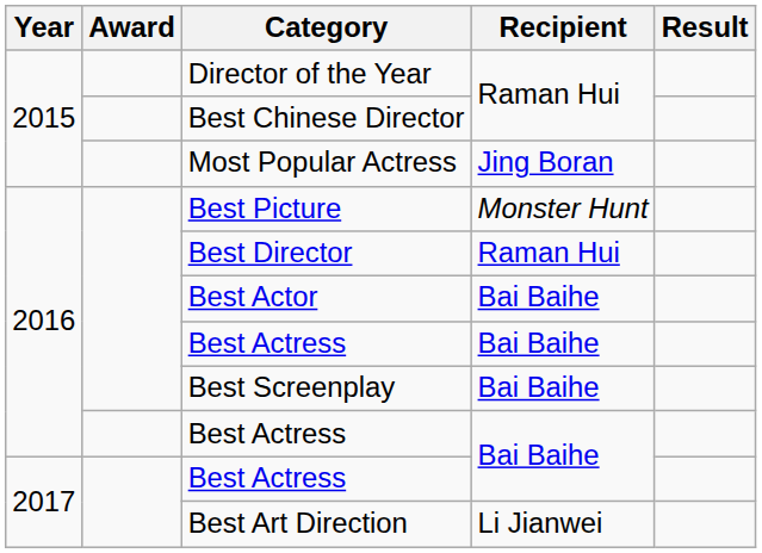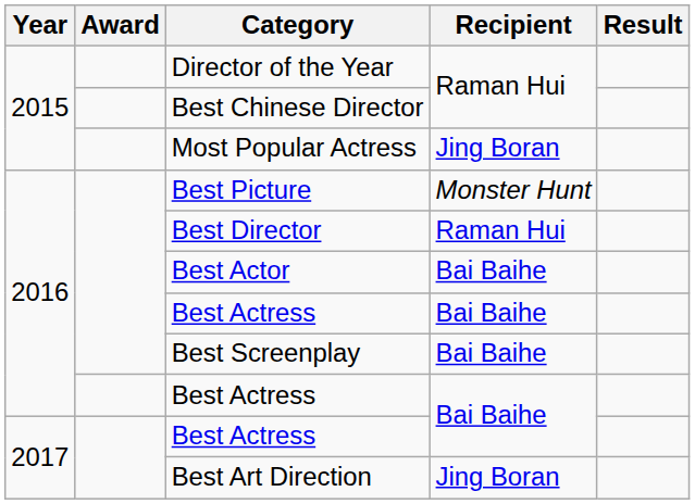Best Art Direction | Recipient: Li Jianwei -> Jing Boran
